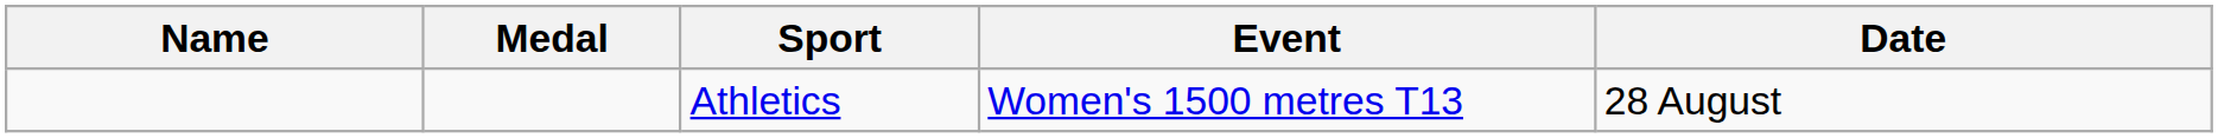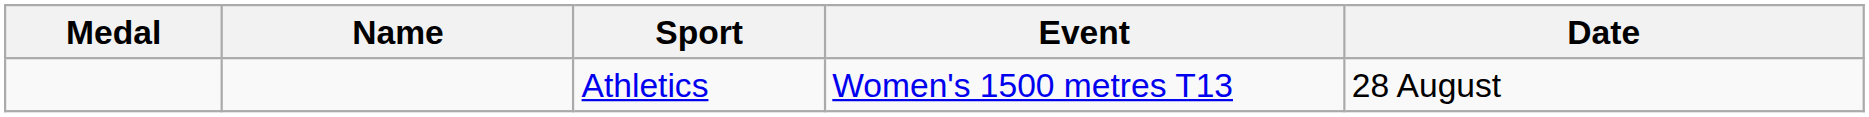columns swapped: Medal <-> Name
